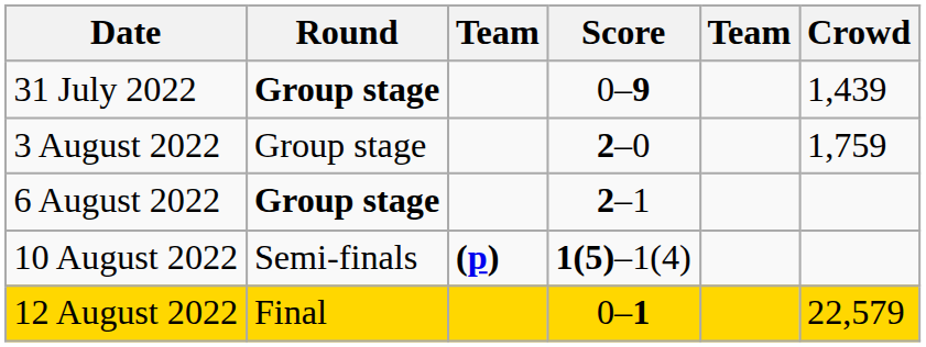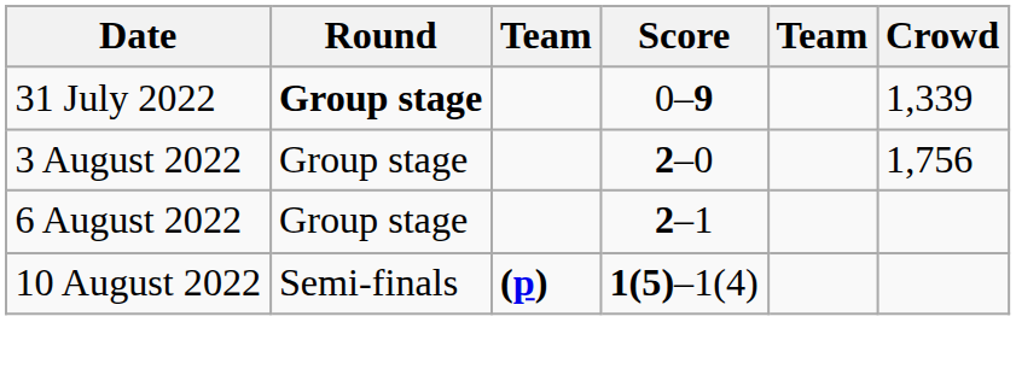31 July 2022 | Crowd: 1,439 -> 1,339
3 August 2022 | Crowd: 1,759 -> 1,756
6 August 2022 | Round: bold -> normal
- row: 12 August 2022 | Final | 0–1 | 22,579
